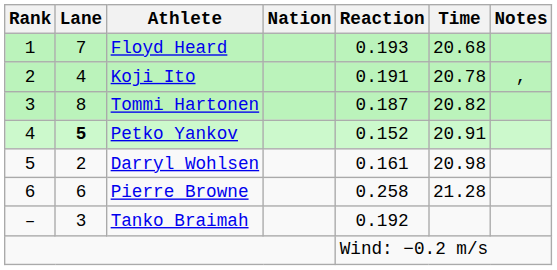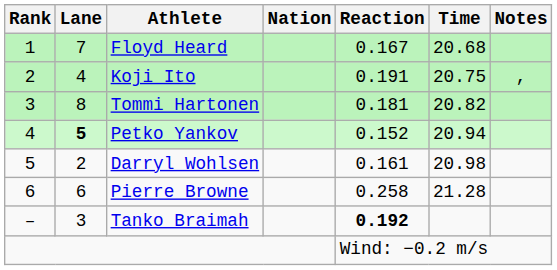Floyd Heard | Reaction: 0.193 -> 0.167
Koji Ito | Time: 20.78 -> 20.75
Tommi Hartonen | Reaction: 0.187 -> 0.181
Petko Yankov | Time: 20.91 -> 20.94
Tanko Braimah | Reaction: normal -> bold
